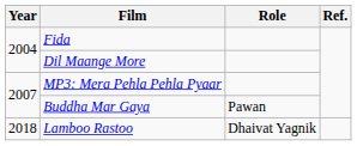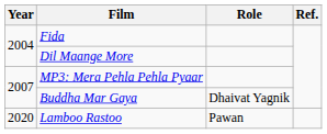Buddha Mar Gaya | Role: Pawan -> Dhaivat Yagnik
Lamboo Rastoo | Year: 2018 -> 2020
Lamboo Rastoo | Role: Dhaivat Yagnik -> Pawan
